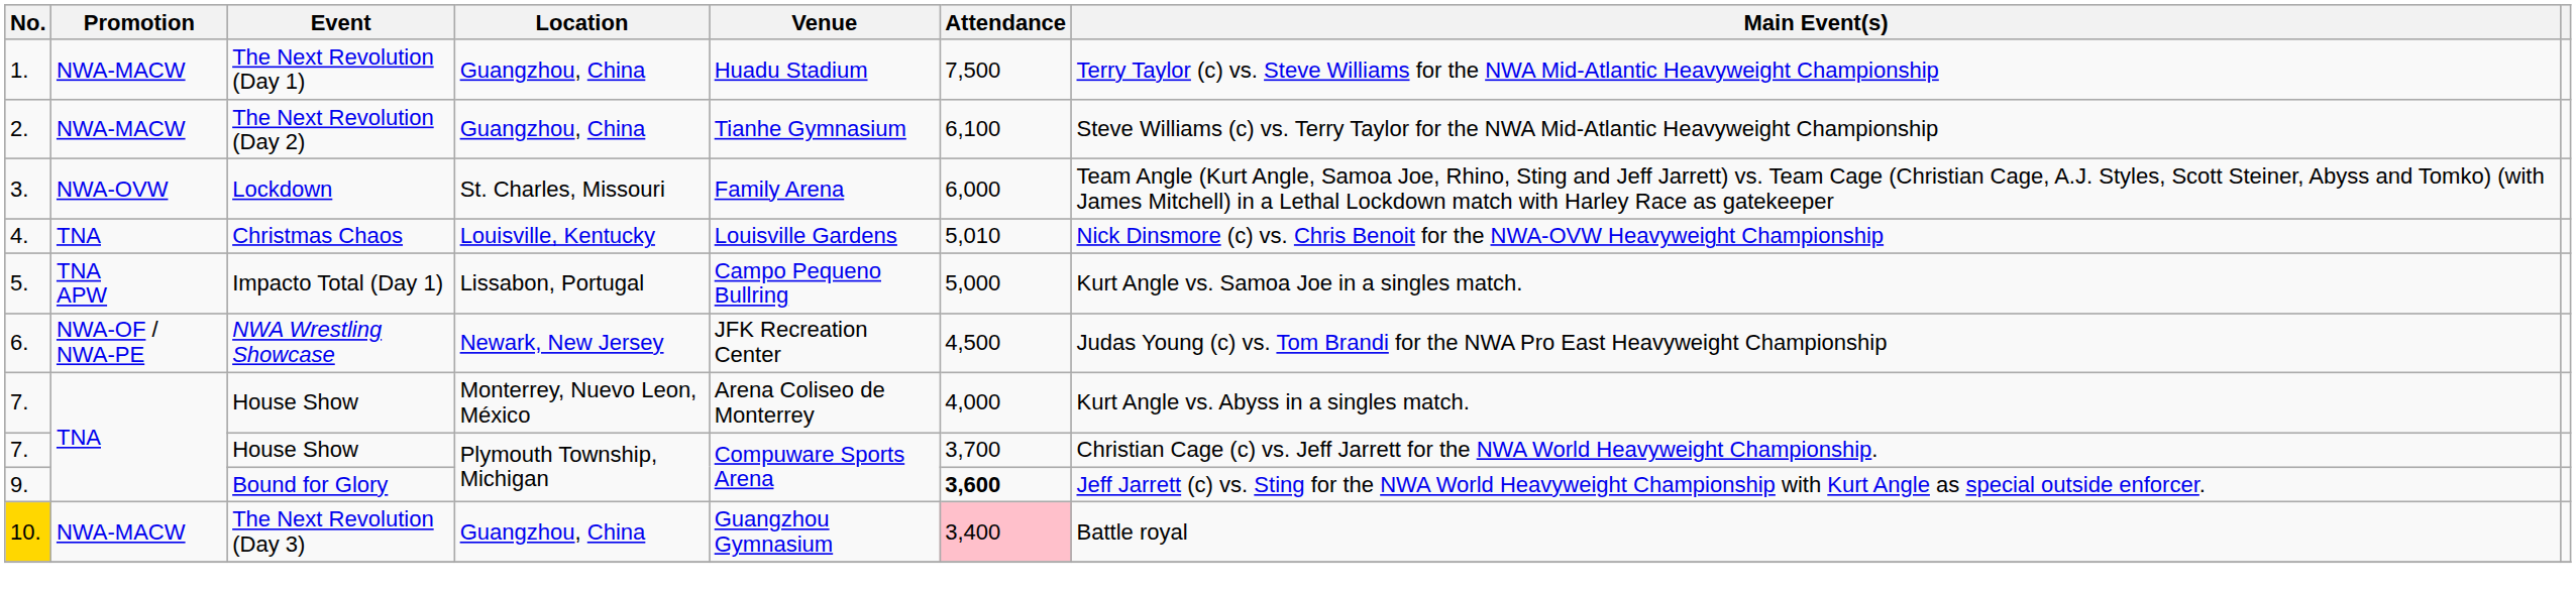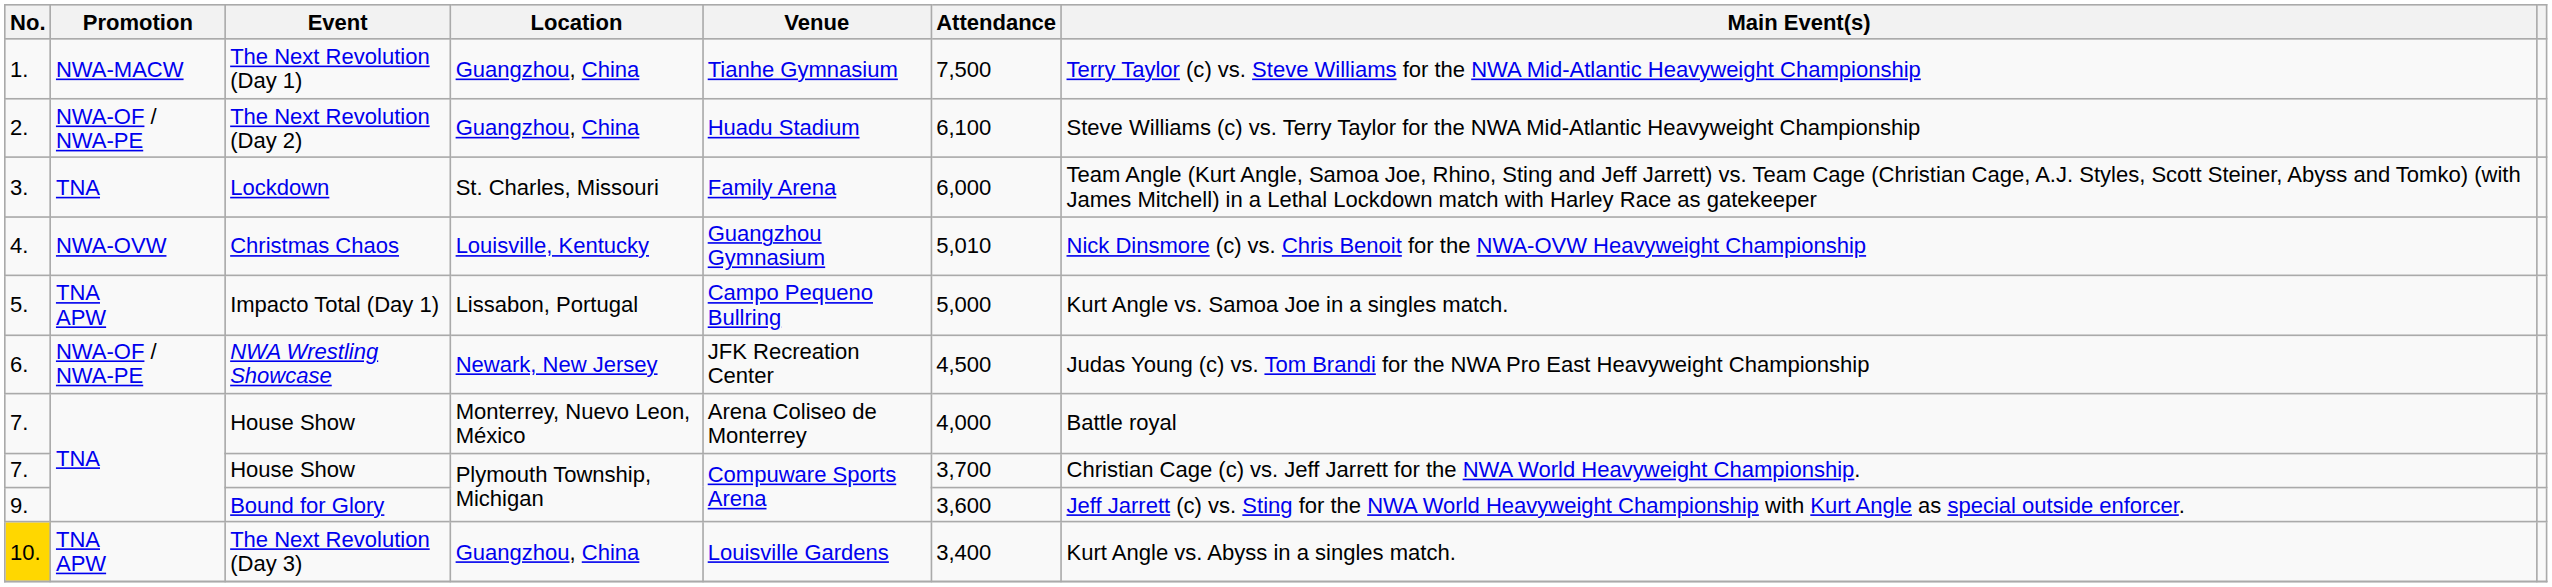The Next Revolution (Day 1) | Venue: Huadu Stadium -> Tianhe Gymnasium
The Next Revolution (Day 2) | Promotion: NWA-MACW -> NWA-OF / NWA-PE
The Next Revolution (Day 2) | Venue: Tianhe Gymnasium -> Huadu Stadium
Lockdown | Promotion: NWA-OVW -> TNA
Christmas Chaos | Promotion: TNA -> NWA-OVW
Christmas Chaos | Venue: Louisville Gardens -> Guangzhou Gymnasium
House Show / Monterrey, Nuevo Leon, México | Main Event(s): Kurt Angle vs. Abyss in a singles match. -> Battle royal
Bound for Glory | Attendance: bold -> normal
The Next Revolution (Day 3) | Promotion: NWA-MACW -> TNA APW
The Next Revolution (Day 3) | Venue: Guangzhou Gymnasium -> Louisville Gardens
The Next Revolution (Day 3) | Attendance: pink background -> no background
The Next Revolution (Day 3) | Main Event(s): Battle royal -> Kurt Angle vs. Abyss in a singles match.
